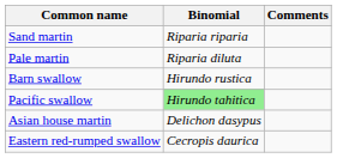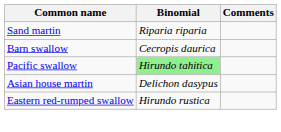- row: Pale martin | Riparia diluta
Barn swallow | Binomial: Hirundo rustica -> Cecropis daurica
Eastern red-rumped swallow | Binomial: Cecropis daurica -> Hirundo rustica
